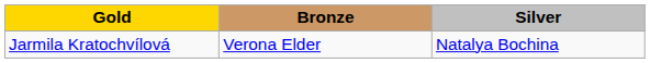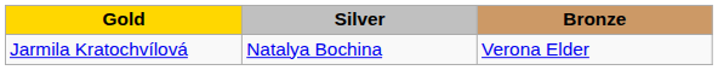columns swapped: Silver <-> Bronze
